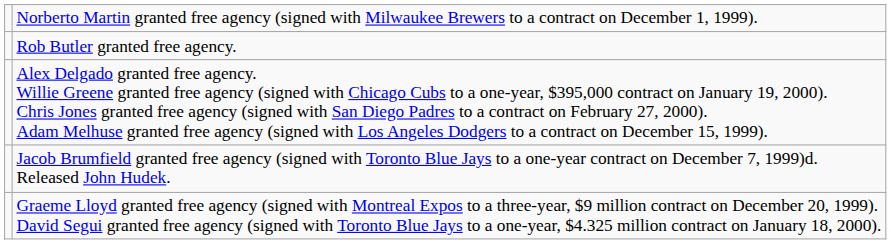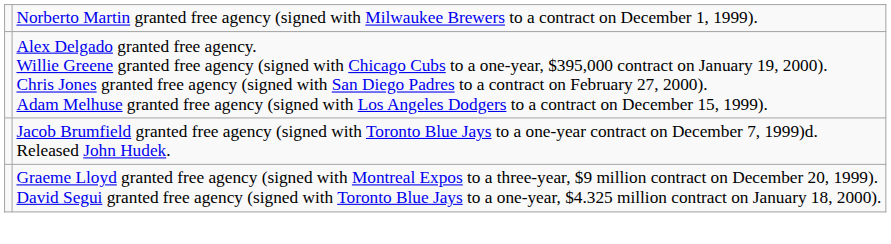- row: Rob Butler granted free agency.
